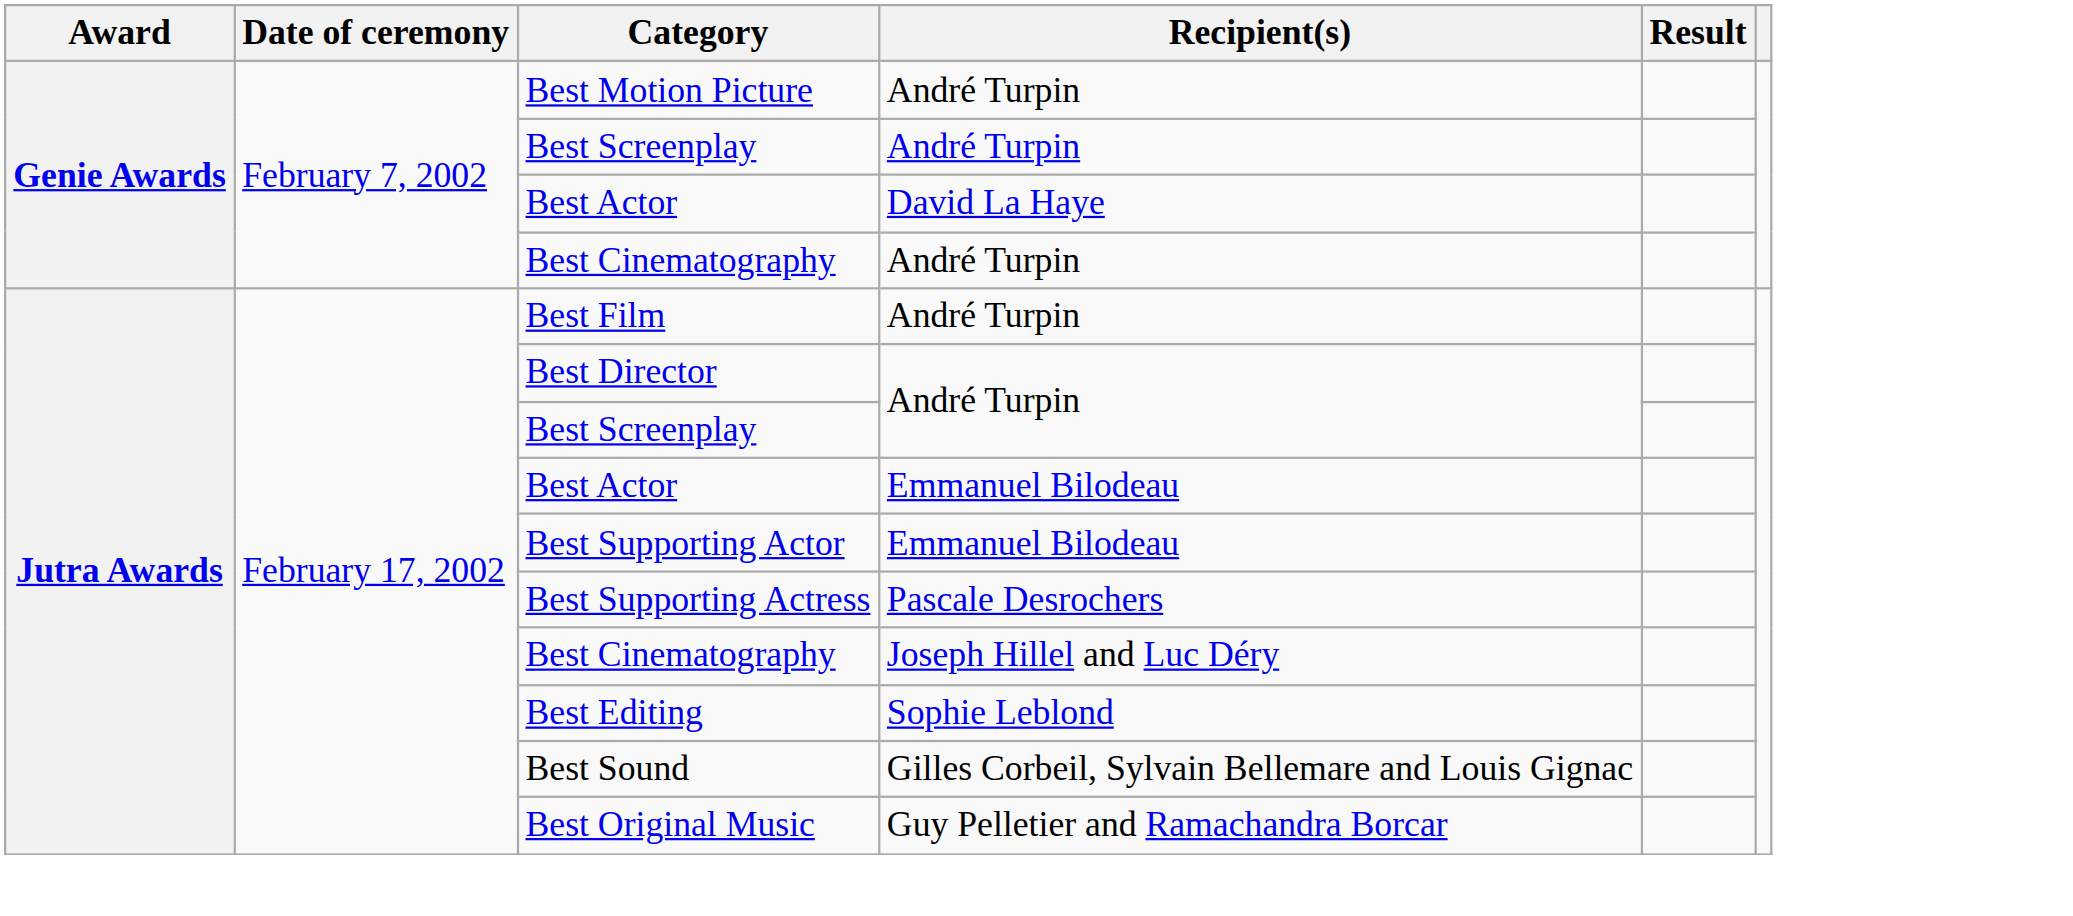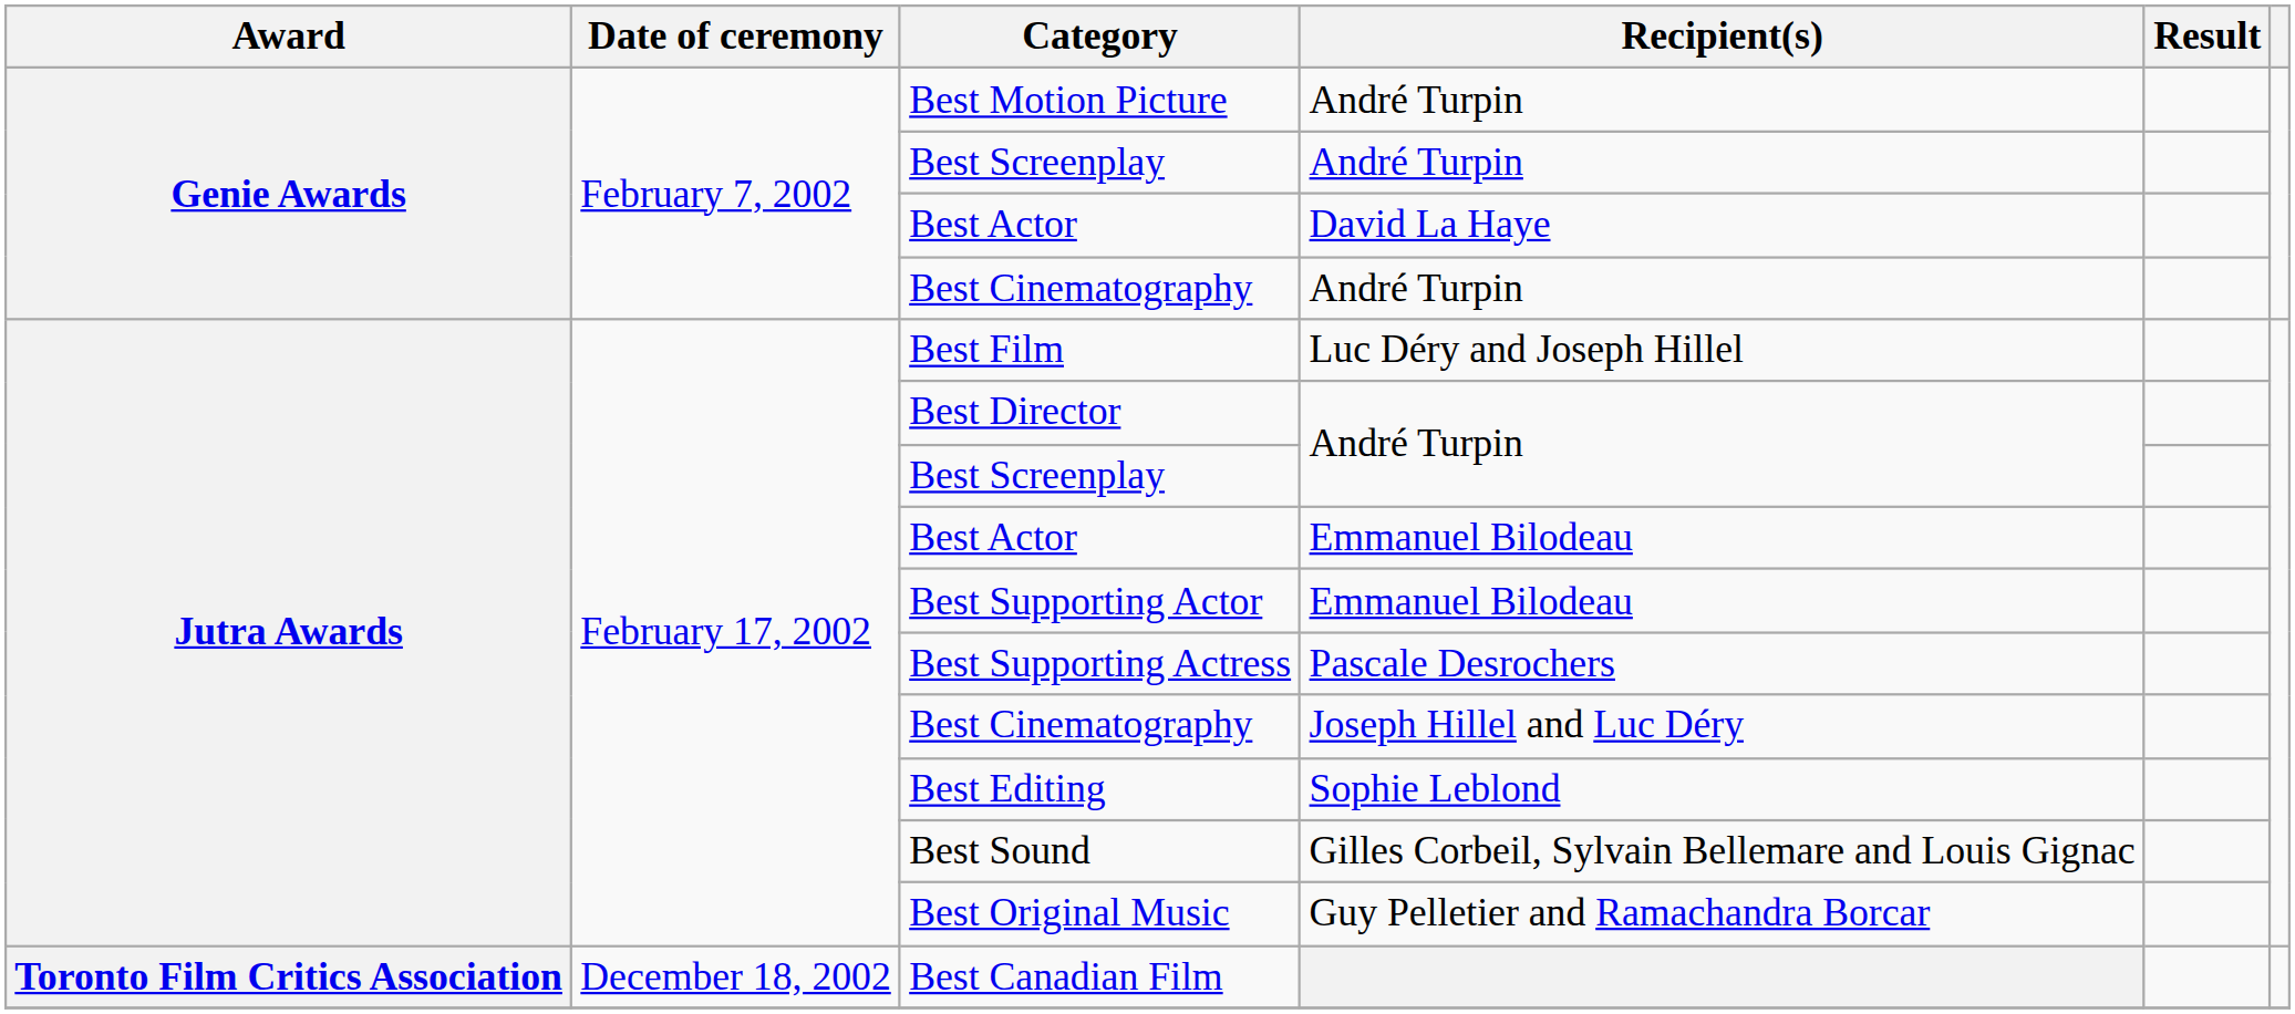Best Film | Recipient(s): André Turpin -> Luc Déry and Joseph Hillel
+ row: Toronto Film Critics Association | December 18, 2002 | Best Canadian Film
